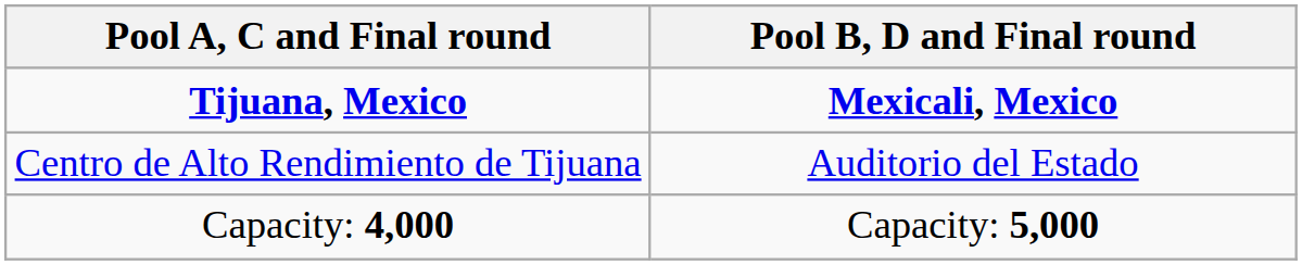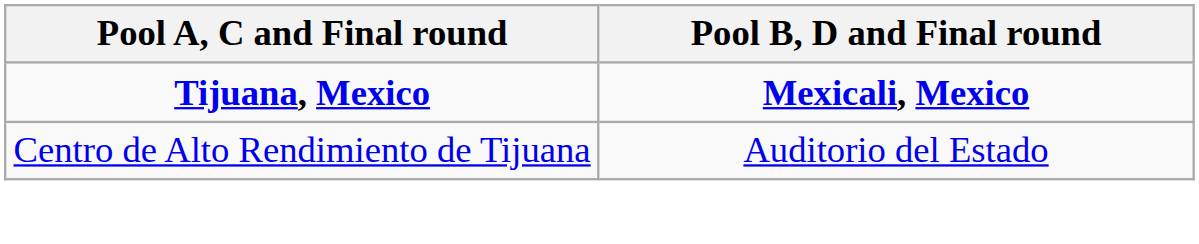- row: Capacity: 4,000 | Capacity: 5,000
